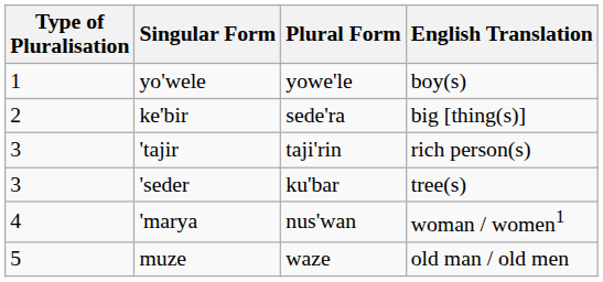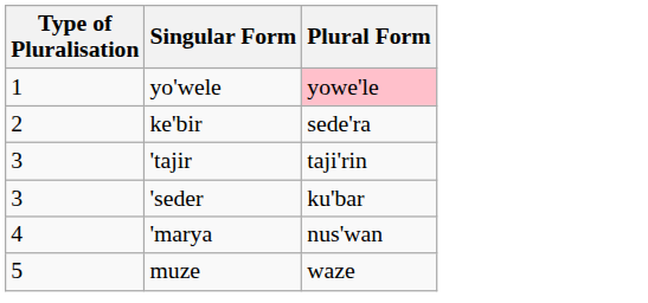- column: English Translation | boy(s) | big [thing(s)] | rich person(s) | tree(s) | woman / women1 | old man / old men
yo'wele | Plural Form: no background -> pink background
